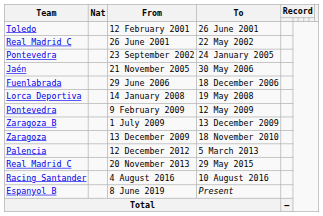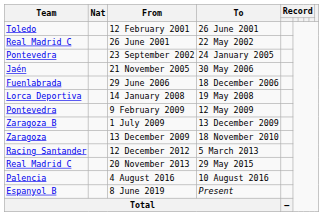12 December 2012 | Team: Palencia -> Racing Santander
4 August 2016 | Team: Racing Santander -> Palencia
